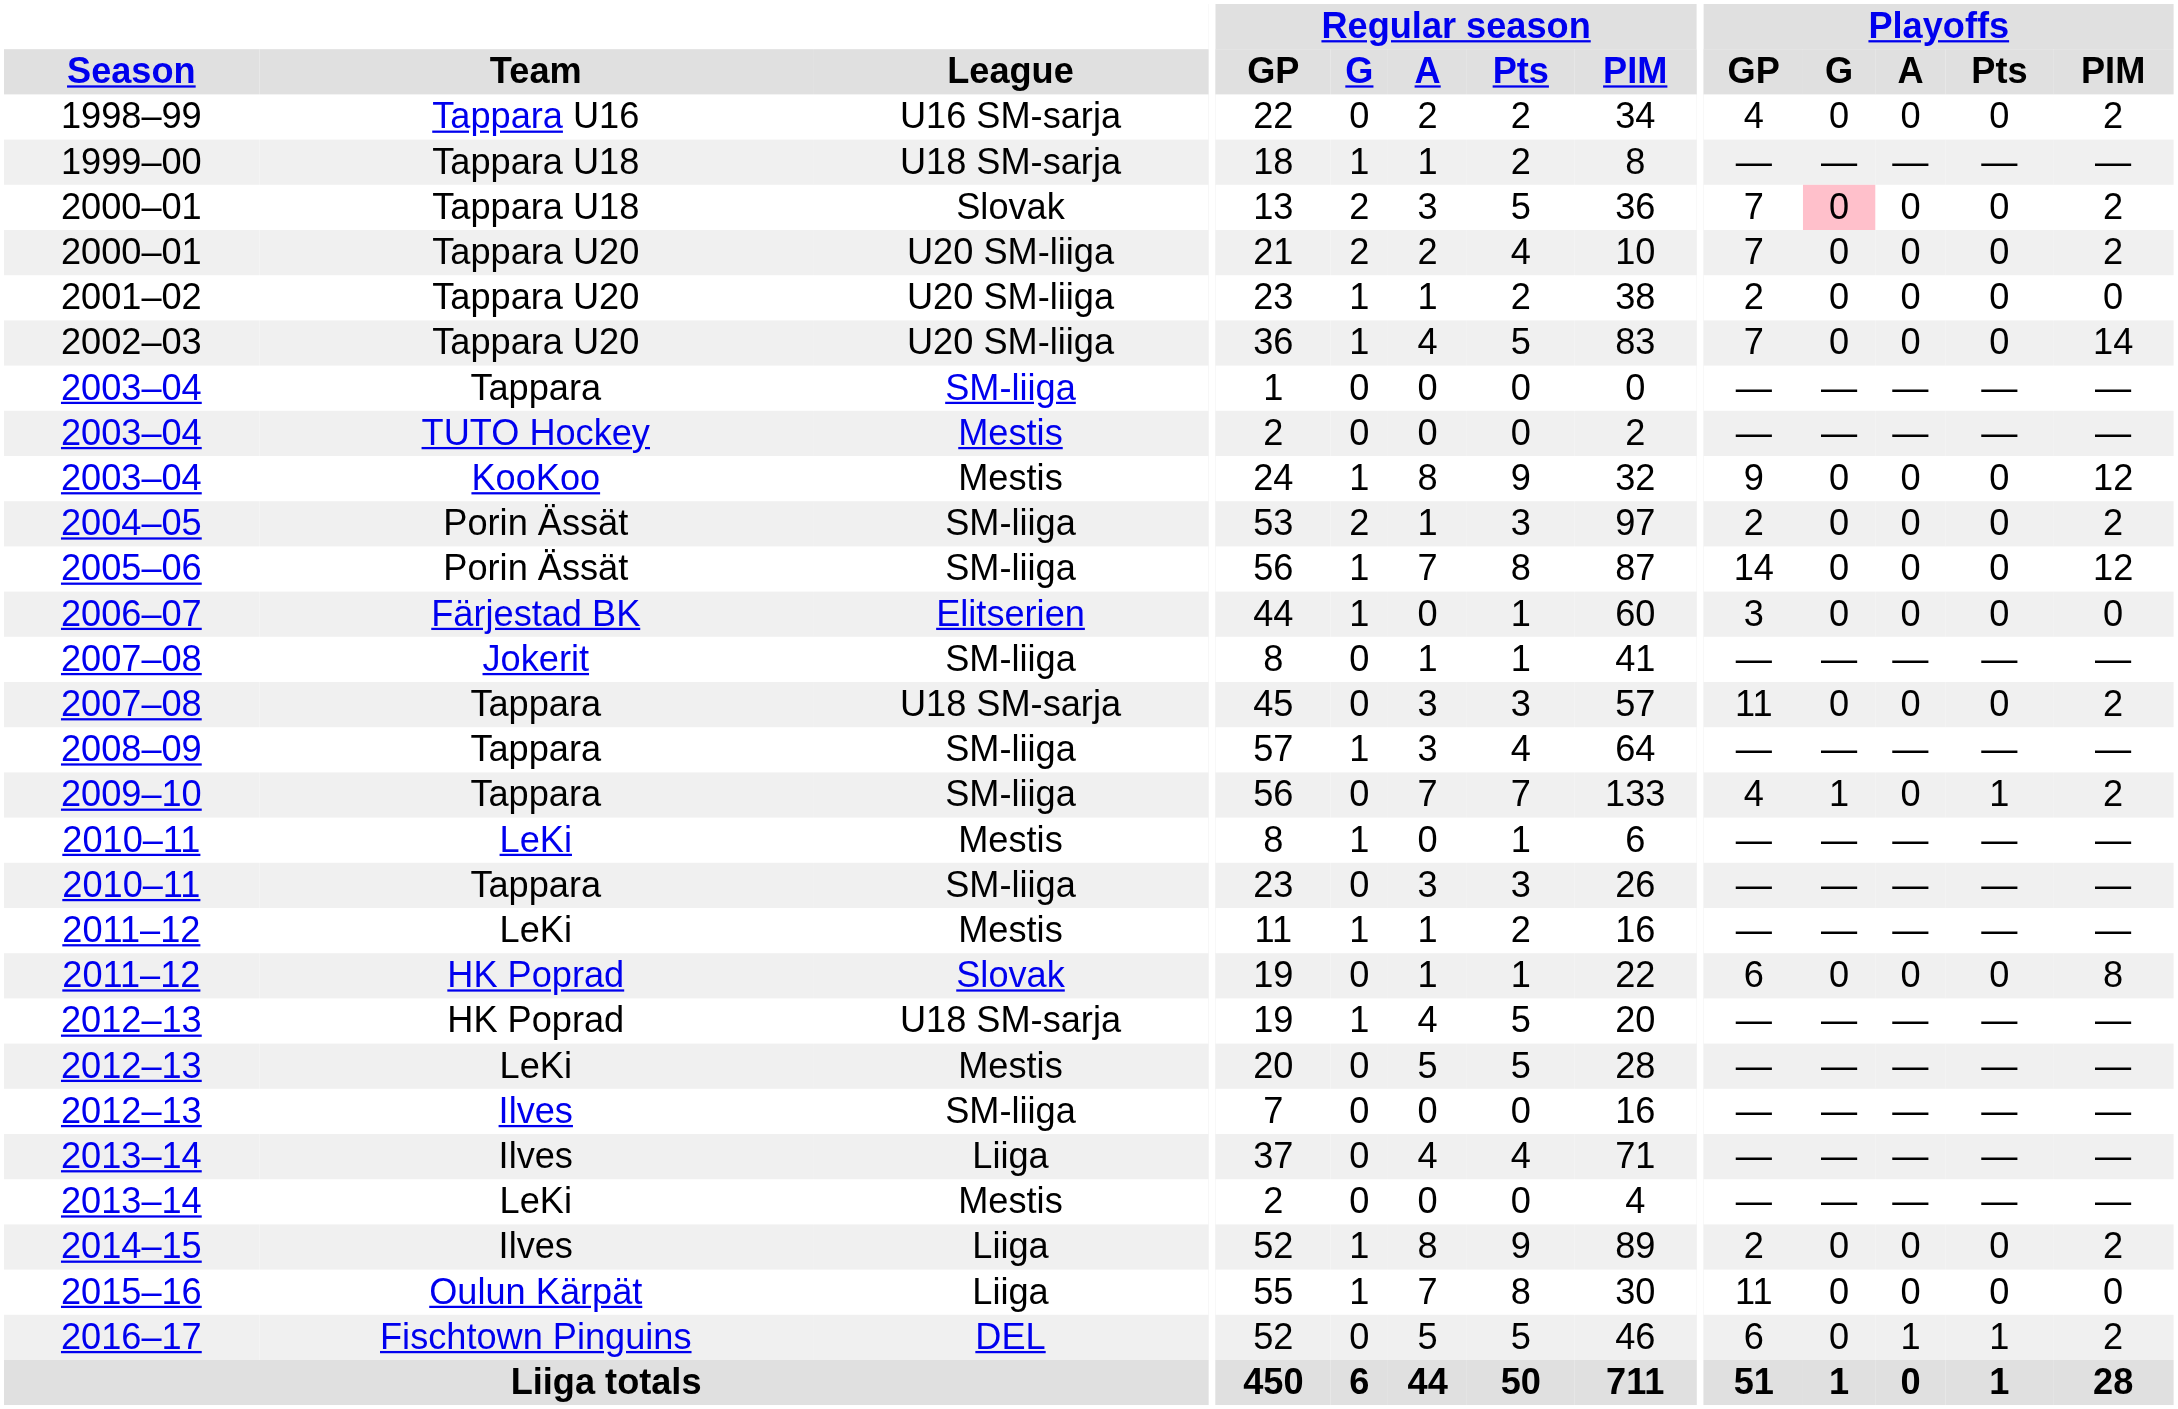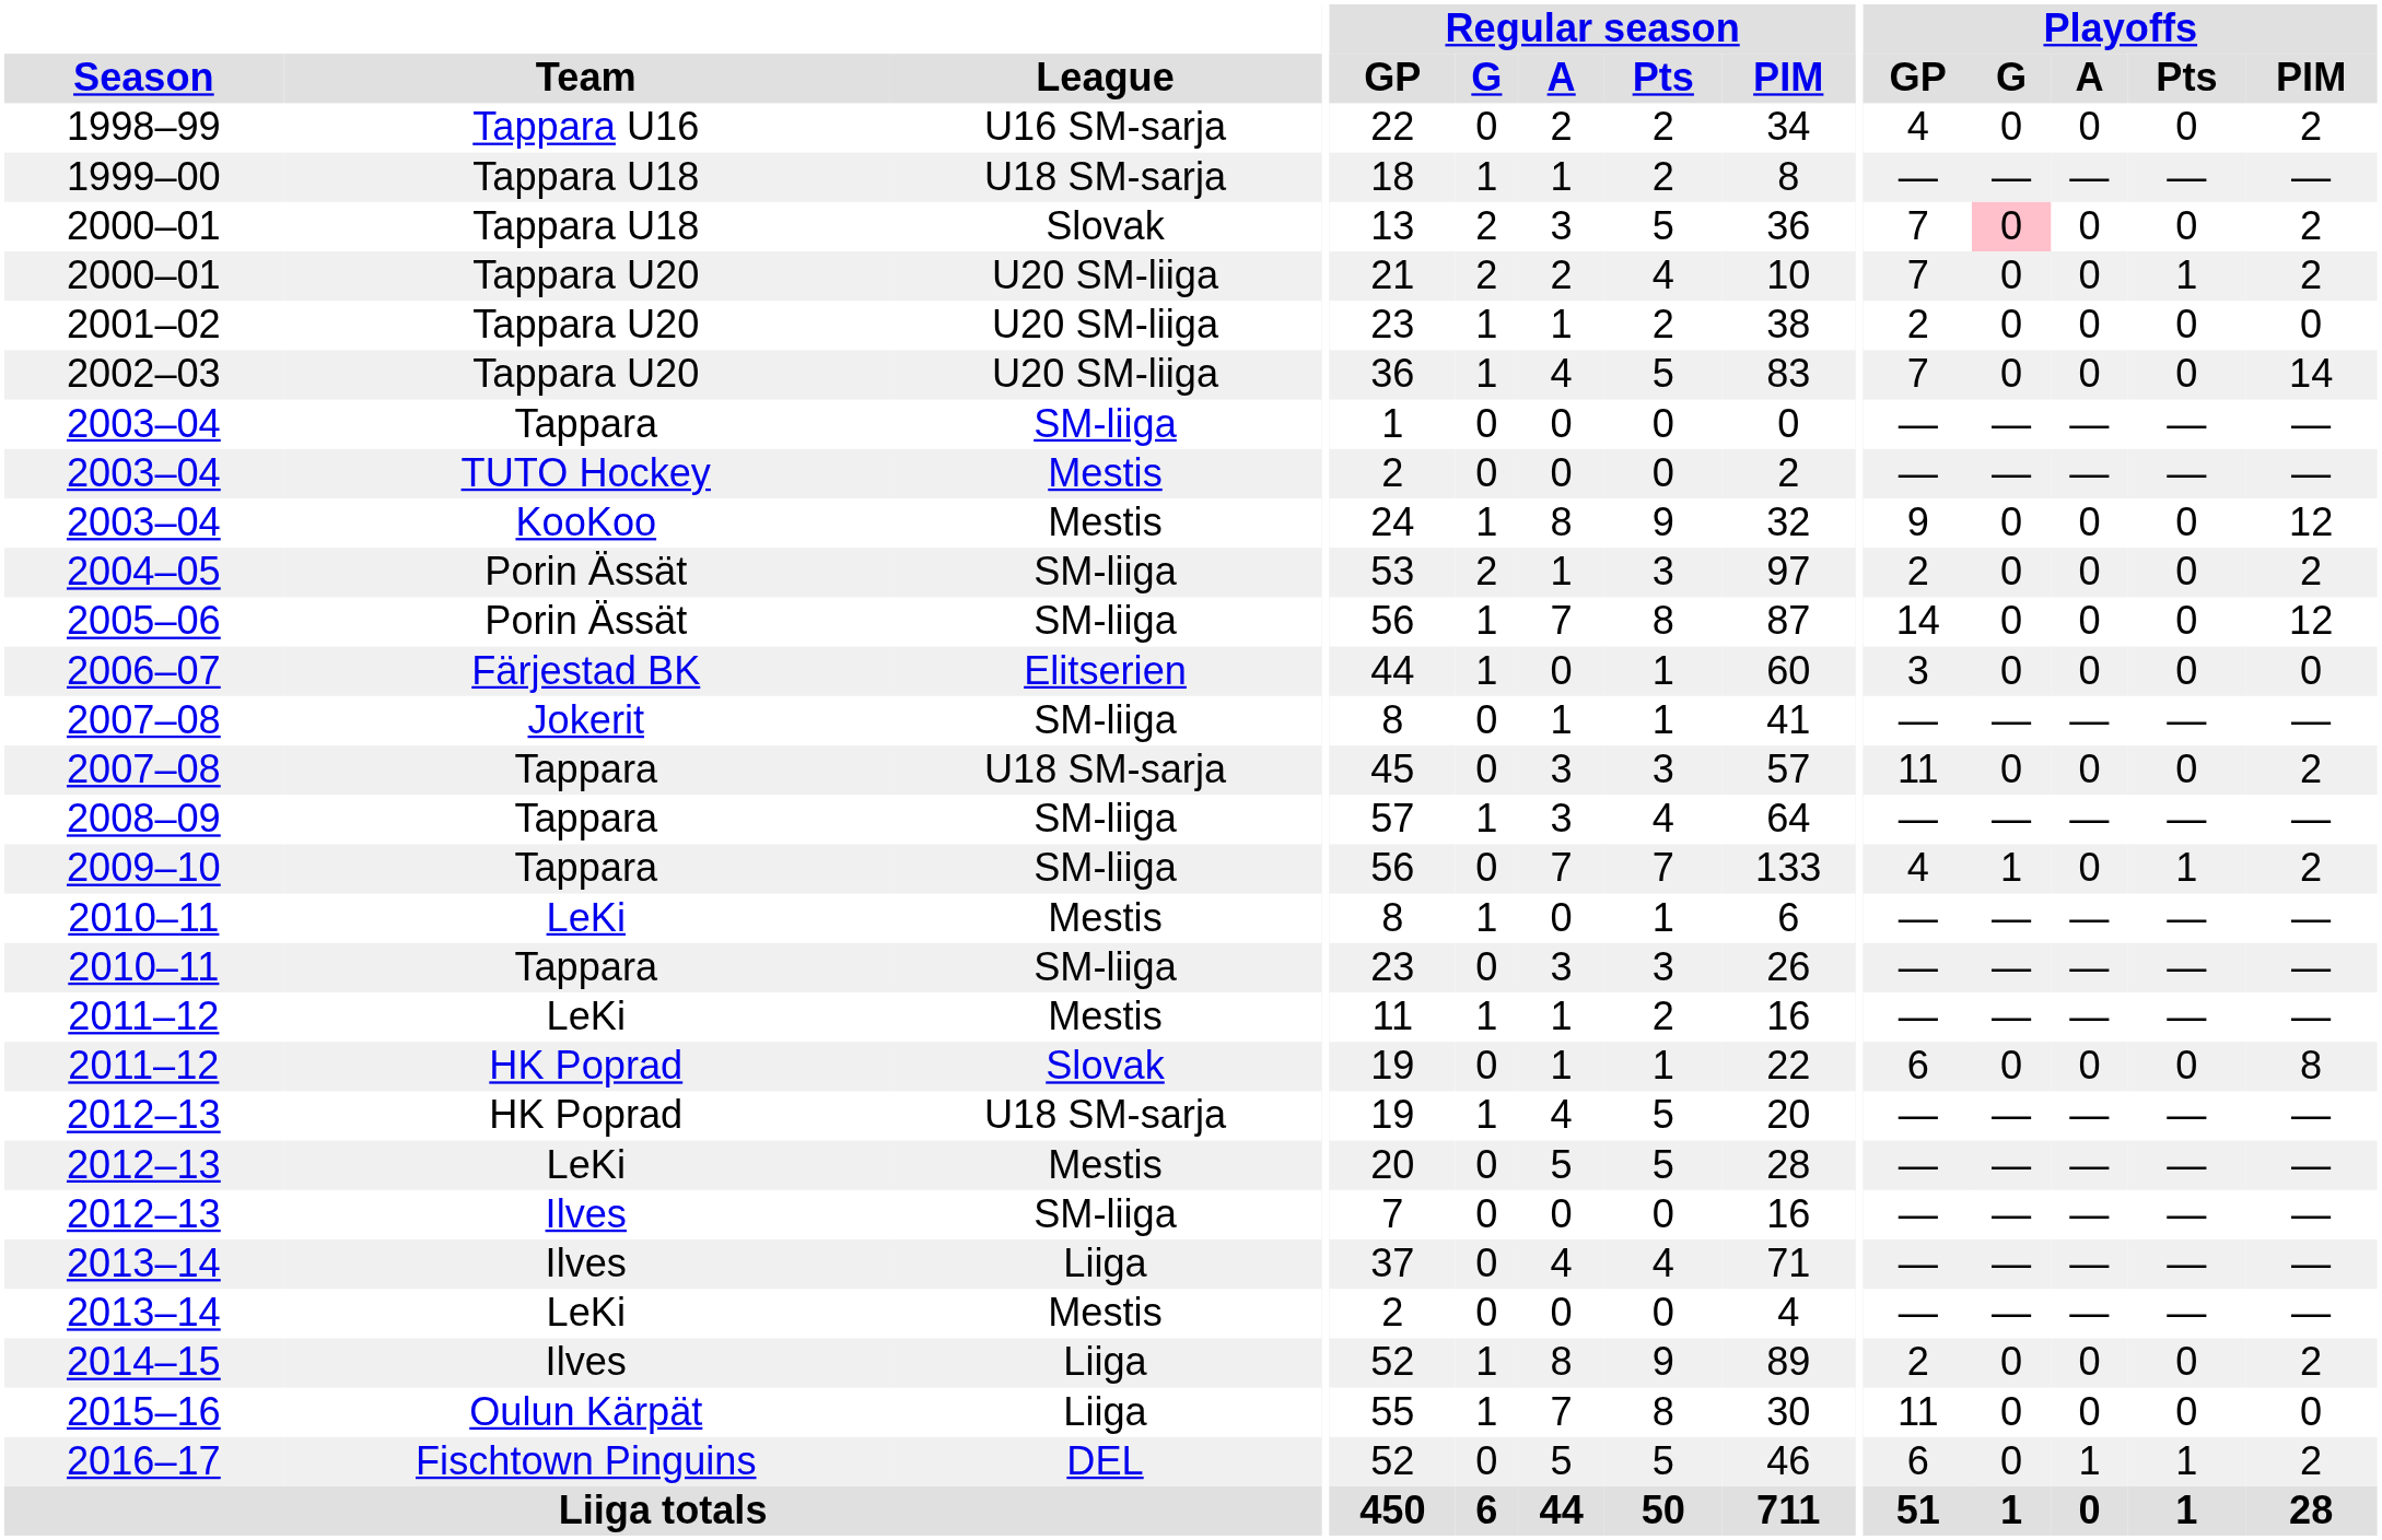2000–01 / Tappara U20 | Playoffs / Pts: 0 -> 1
